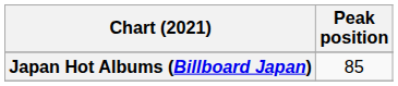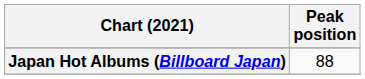Japan Hot Albums (Billboard Japan) | Peak position: 85 -> 88
